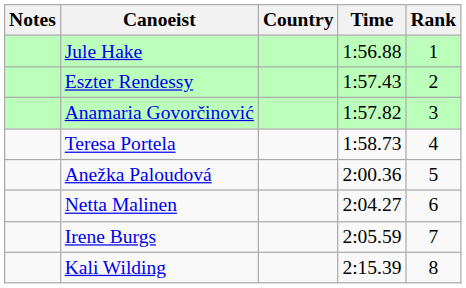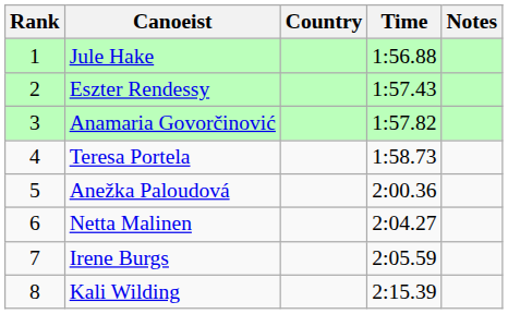columns swapped: Rank <-> Notes
